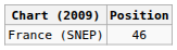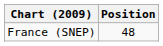France (SNEP) | Position: 46 -> 48
